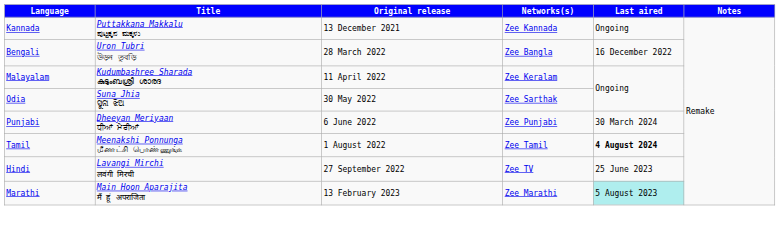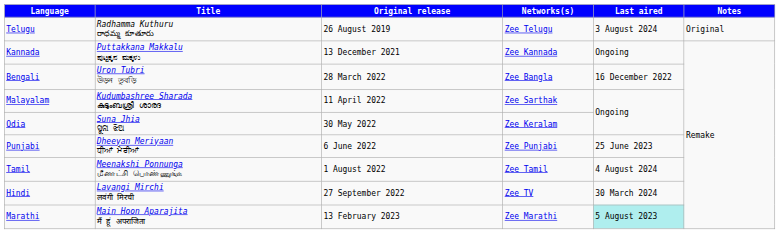+ row: Telugu | Radhamma Kuthuru రాధమ్మ కూతూరు | 26 August 2019 | Zee Telugu | 3 August 2024 | Original
Malayalam | Networks(s): Zee Keralam -> Zee Sarthak
Odia | Networks(s): Zee Sarthak -> Zee Keralam
Punjabi | Last aired: 30 March 2024 -> 25 June 2023
Tamil | Last aired: bold -> normal
Hindi | Last aired: 25 June 2023 -> 30 March 2024
